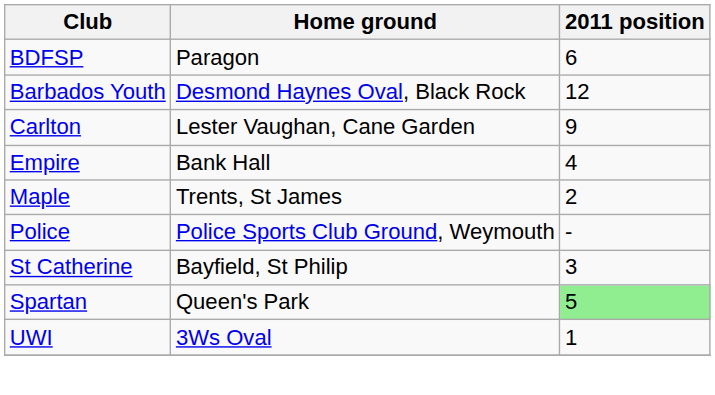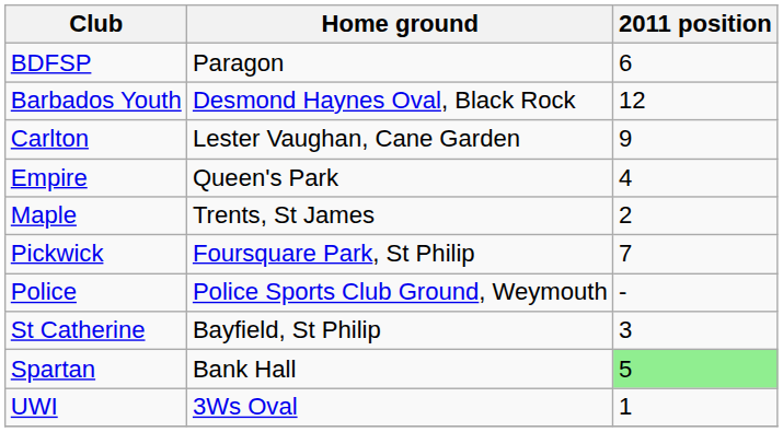Empire | Home ground: Bank Hall -> Queen's Park
+ row: Pickwick | Foursquare Park, St Philip | 7
Spartan | Home ground: Queen's Park -> Bank Hall
